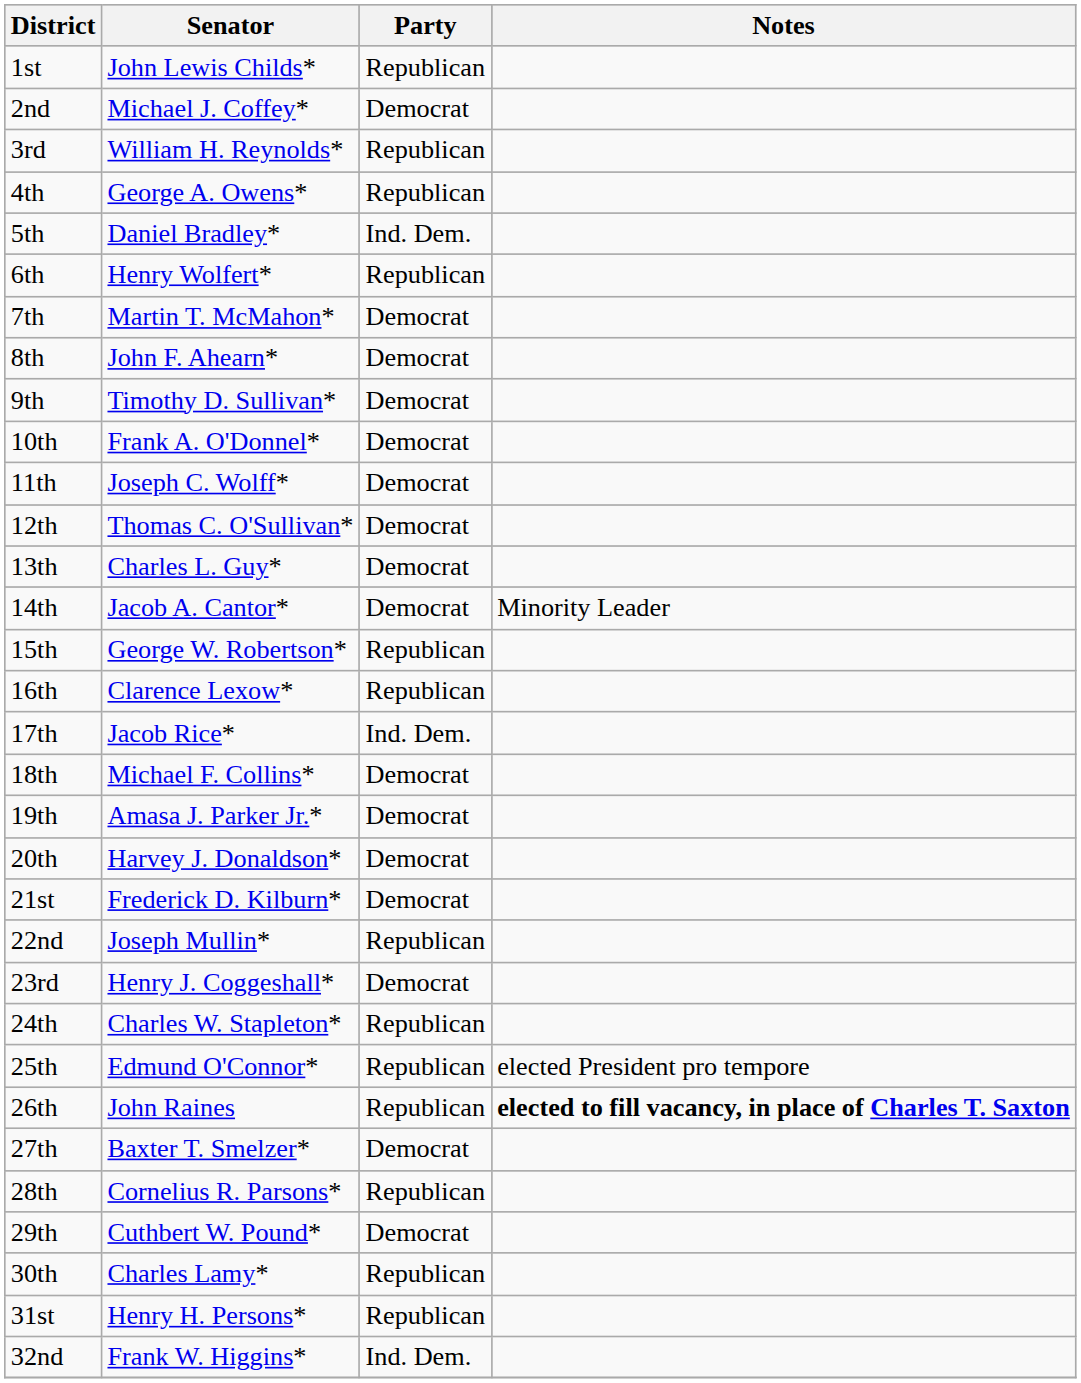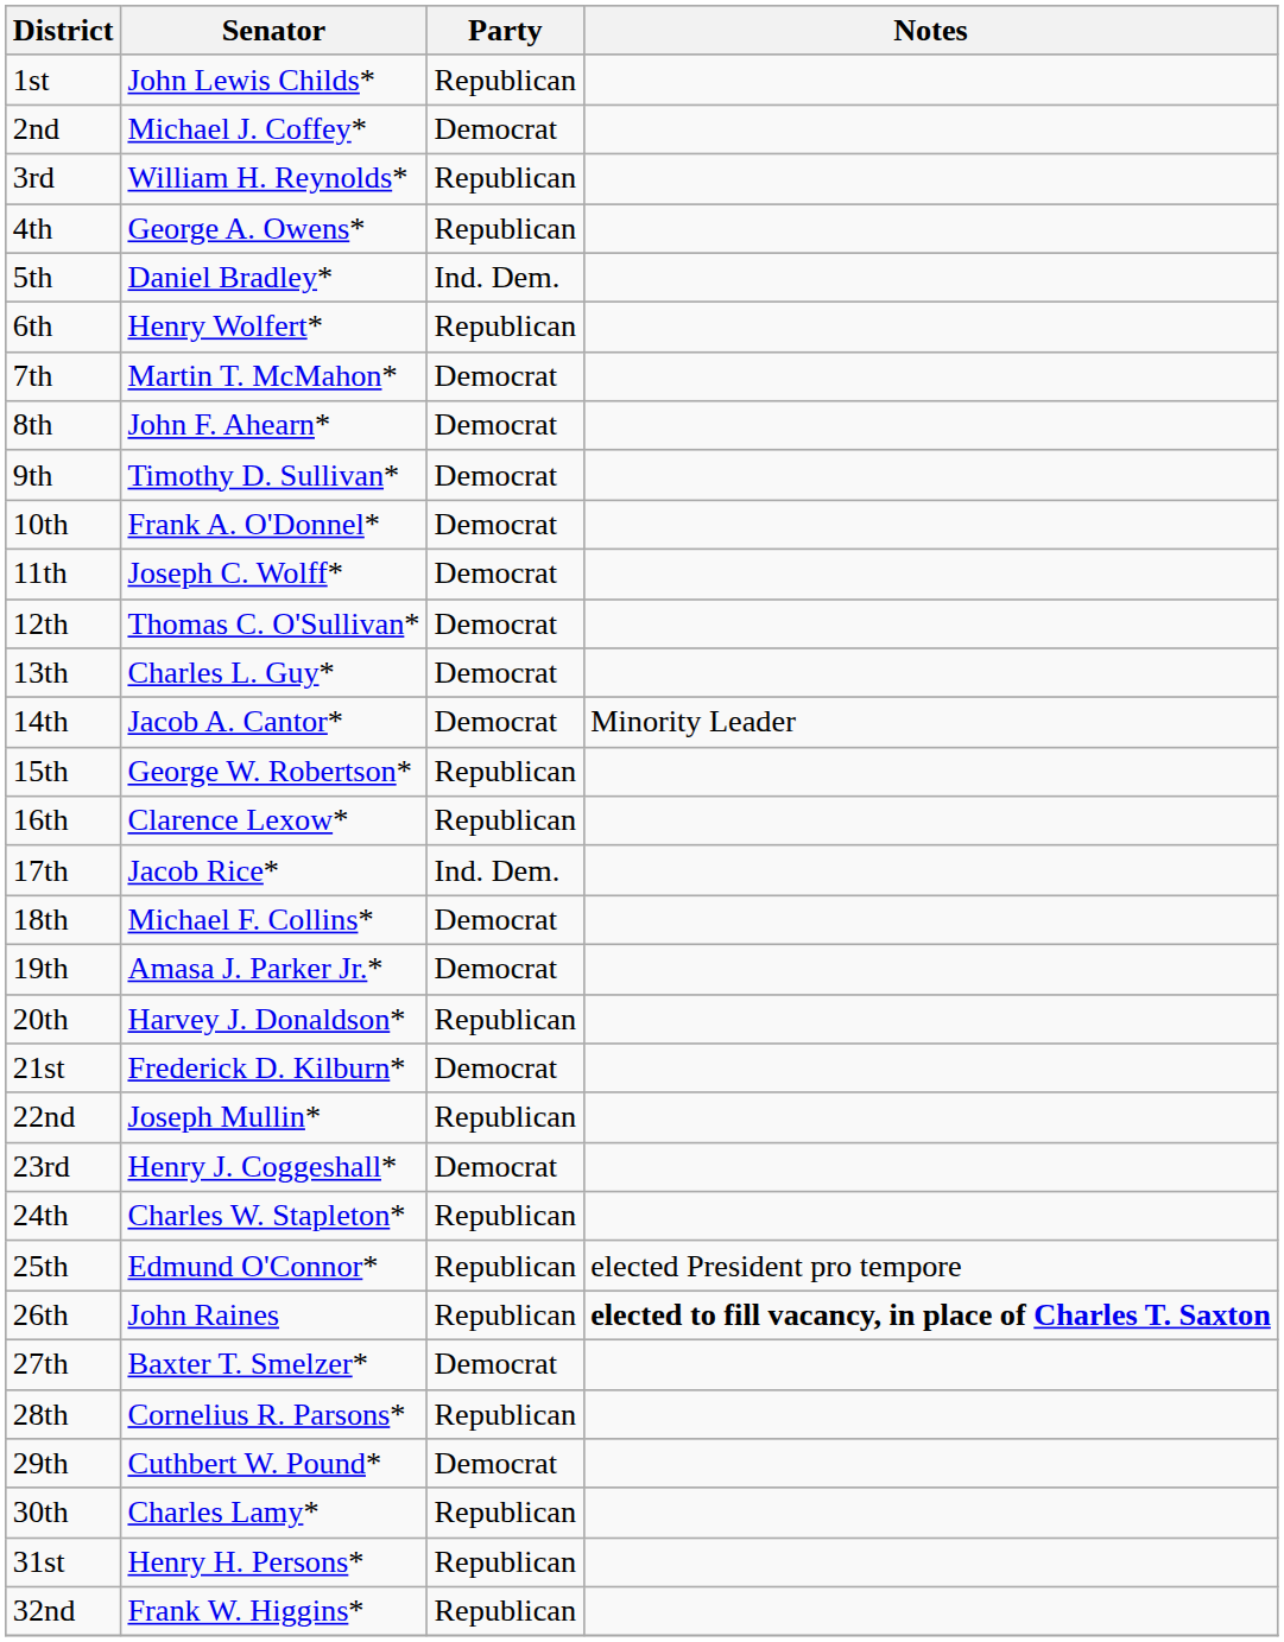20th | Party: Democrat -> Republican
32nd | Party: Ind. Dem. -> Republican
